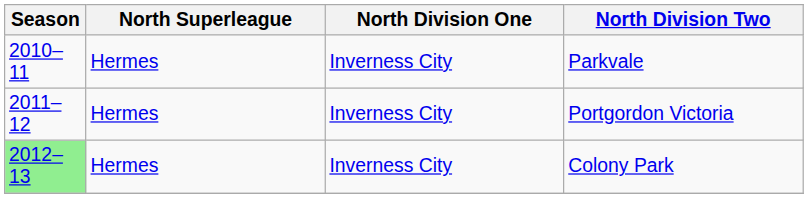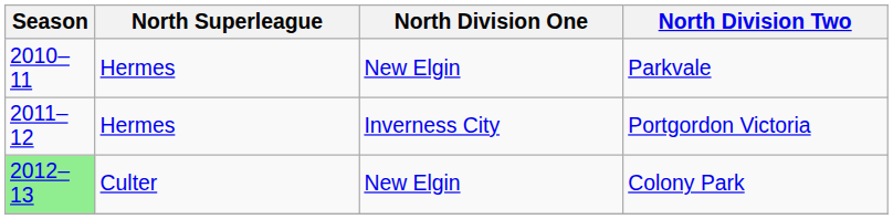Parkvale | North Division One: Inverness City -> New Elgin
Colony Park | North Superleague: Hermes -> Culter
Colony Park | North Division One: Inverness City -> New Elgin
